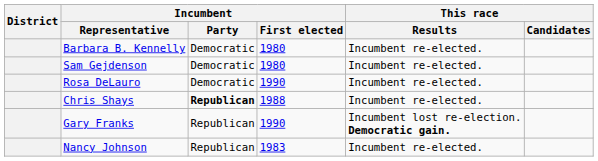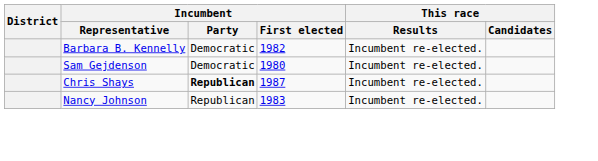Barbara B. Kennelly | Incumbent / First elected: 1980 -> 1982
- row: Rosa DeLauro | Democratic | 1990 | Incumbent re-elected.
Chris Shays | Incumbent / First elected: 1988 -> 1987
- row: Gary Franks | Republican | 1990 | Incumbent lost re-election. Democratic gain.
